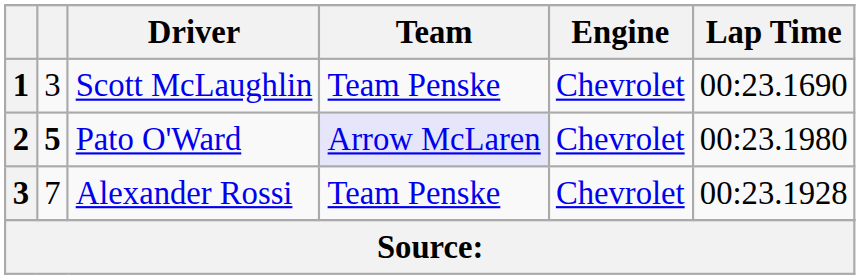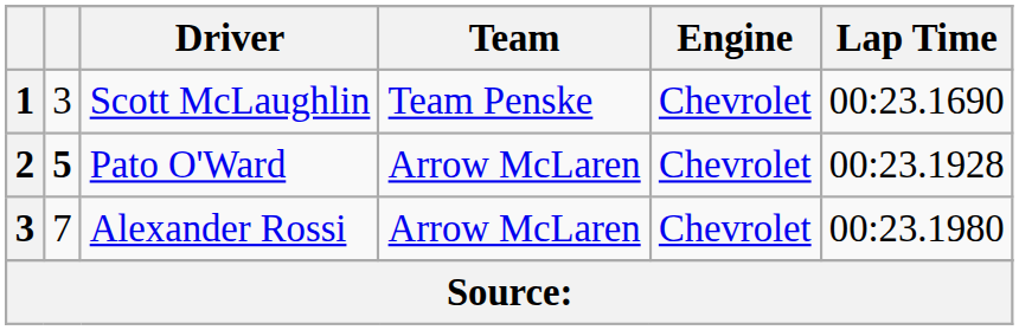Pato O'Ward | Team: lavender background -> no background
Pato O'Ward | Lap Time: 00:23.1980 -> 00:23.1928
Alexander Rossi | Team: Team Penske -> Arrow McLaren
Alexander Rossi | Lap Time: 00:23.1928 -> 00:23.1980
